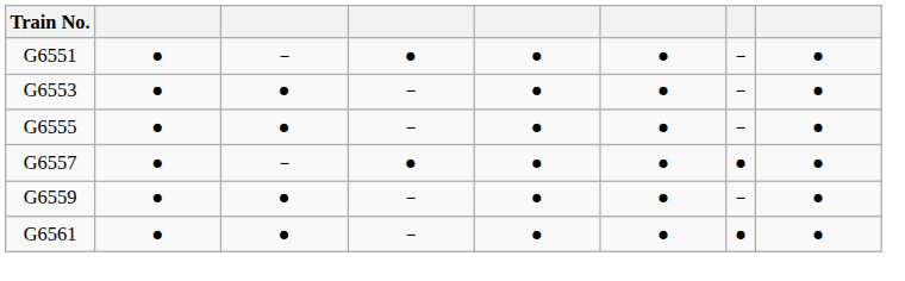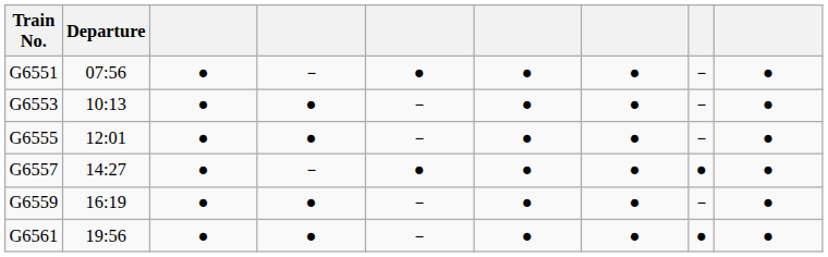+ column: Departure | 07:56 | 10:13 | 12:01 | 14:27 | 16:19 | 19:56
